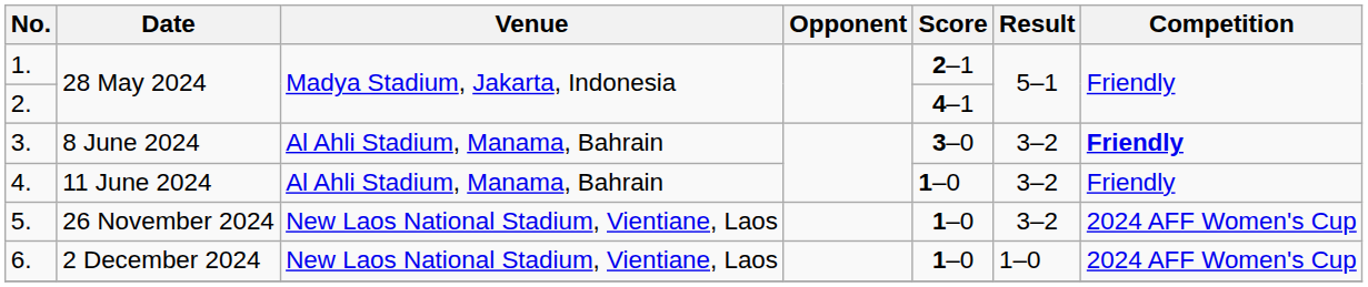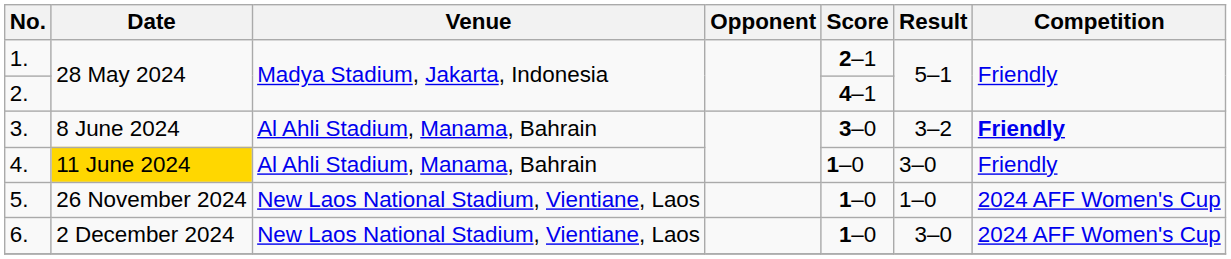4. | Date: no background -> gold background
4. | Result: 3–2 -> 3–0
5. | Result: 3–2 -> 1–0
6. | Result: 1–0 -> 3–0
